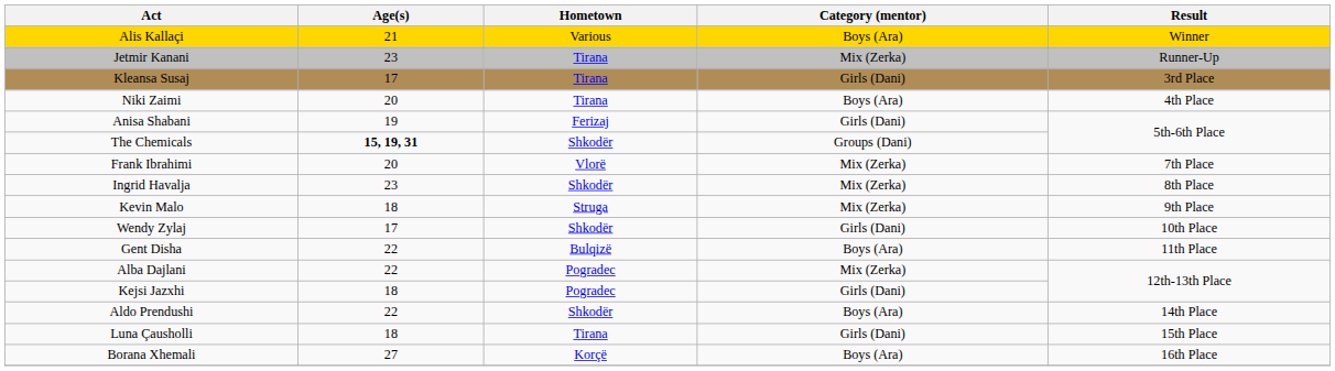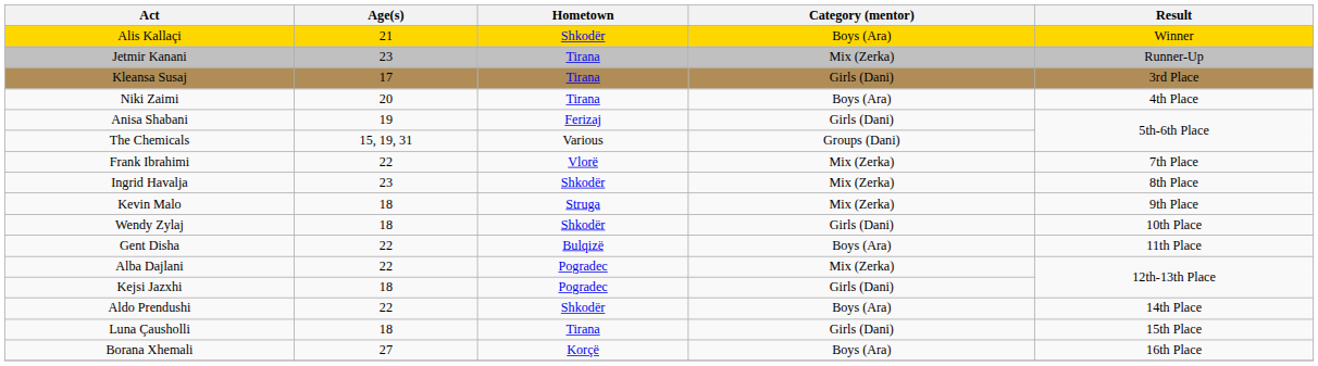Alis Kallaçi | Hometown: Various -> Shkodër
The Chemicals | Age(s): bold -> normal
The Chemicals | Hometown: Shkodër -> Various
Frank Ibrahimi | Age(s): 20 -> 22
Wendy Zylaj | Age(s): 17 -> 18
